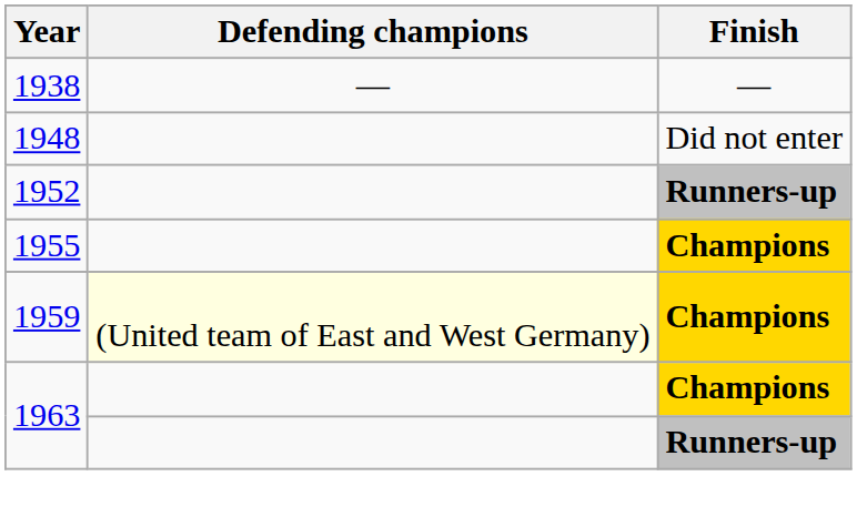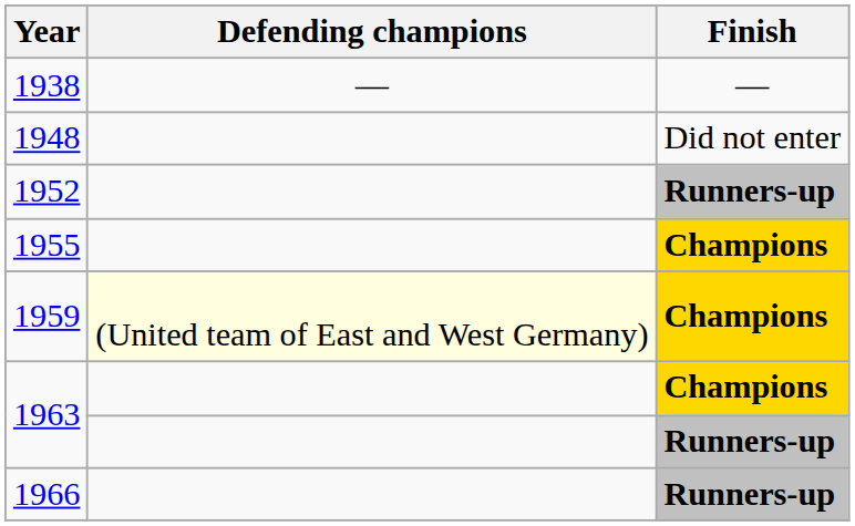+ row: 1966 | Runners-up
